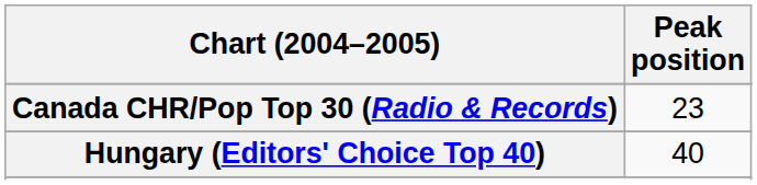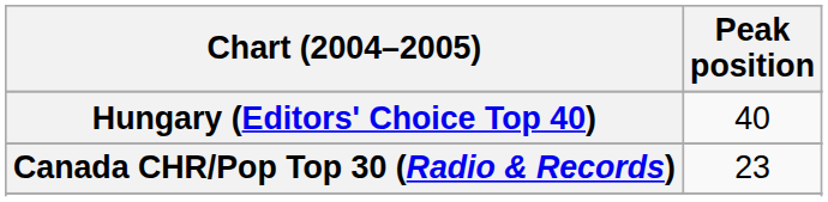rows swapped: Canada CHR/Pop Top 30 (Radio & Records) <-> Hungary (Editors' Choice Top 40)
